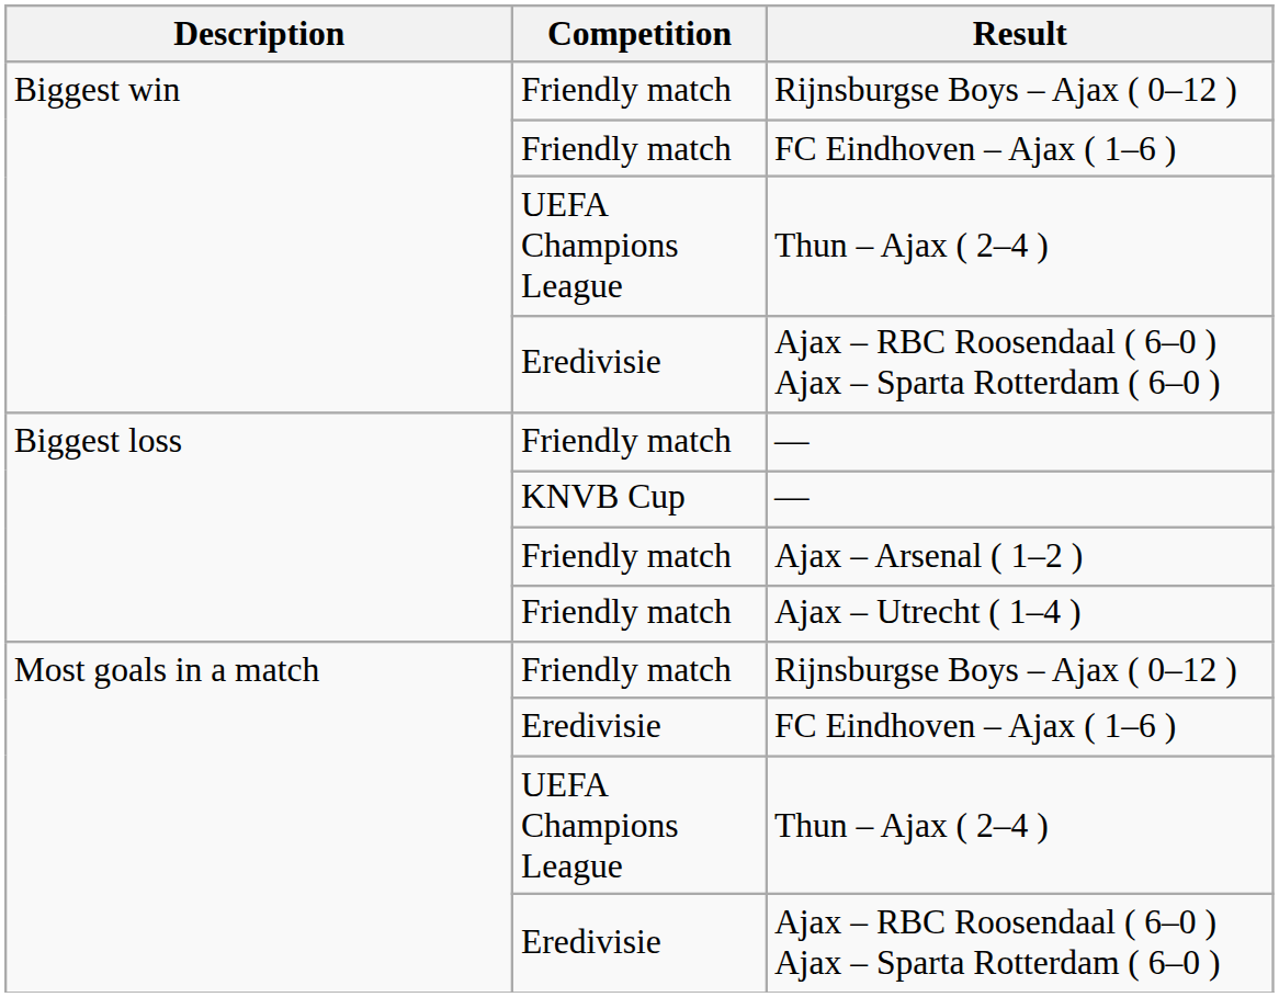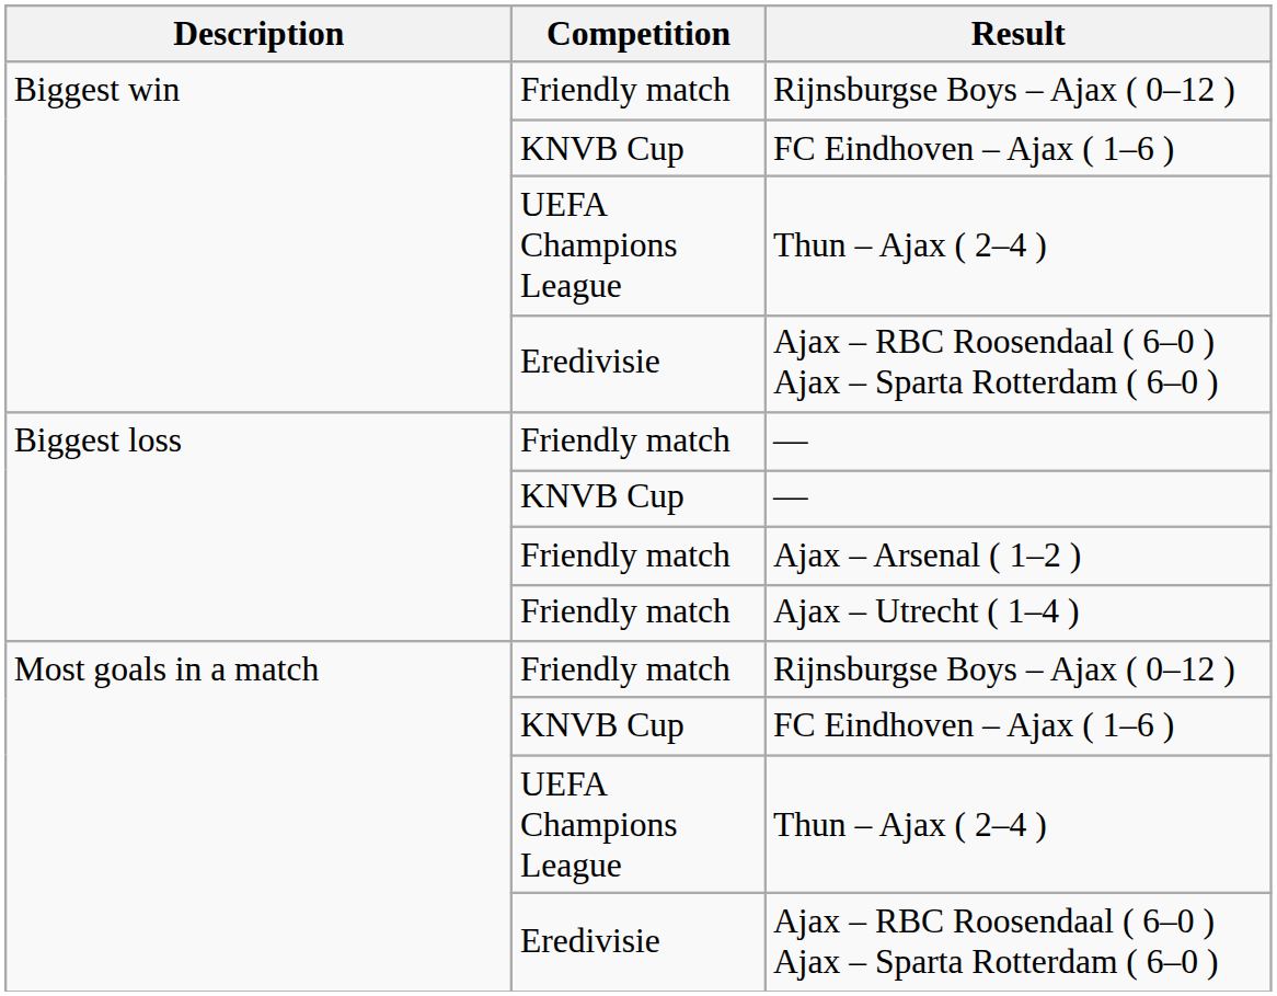Biggest win / FC Eindhoven – Ajax ( 1–6 ) | Competition: Friendly match -> KNVB Cup
Most goals in a match / FC Eindhoven – Ajax ( 1–6 ) | Competition: Eredivisie -> KNVB Cup
